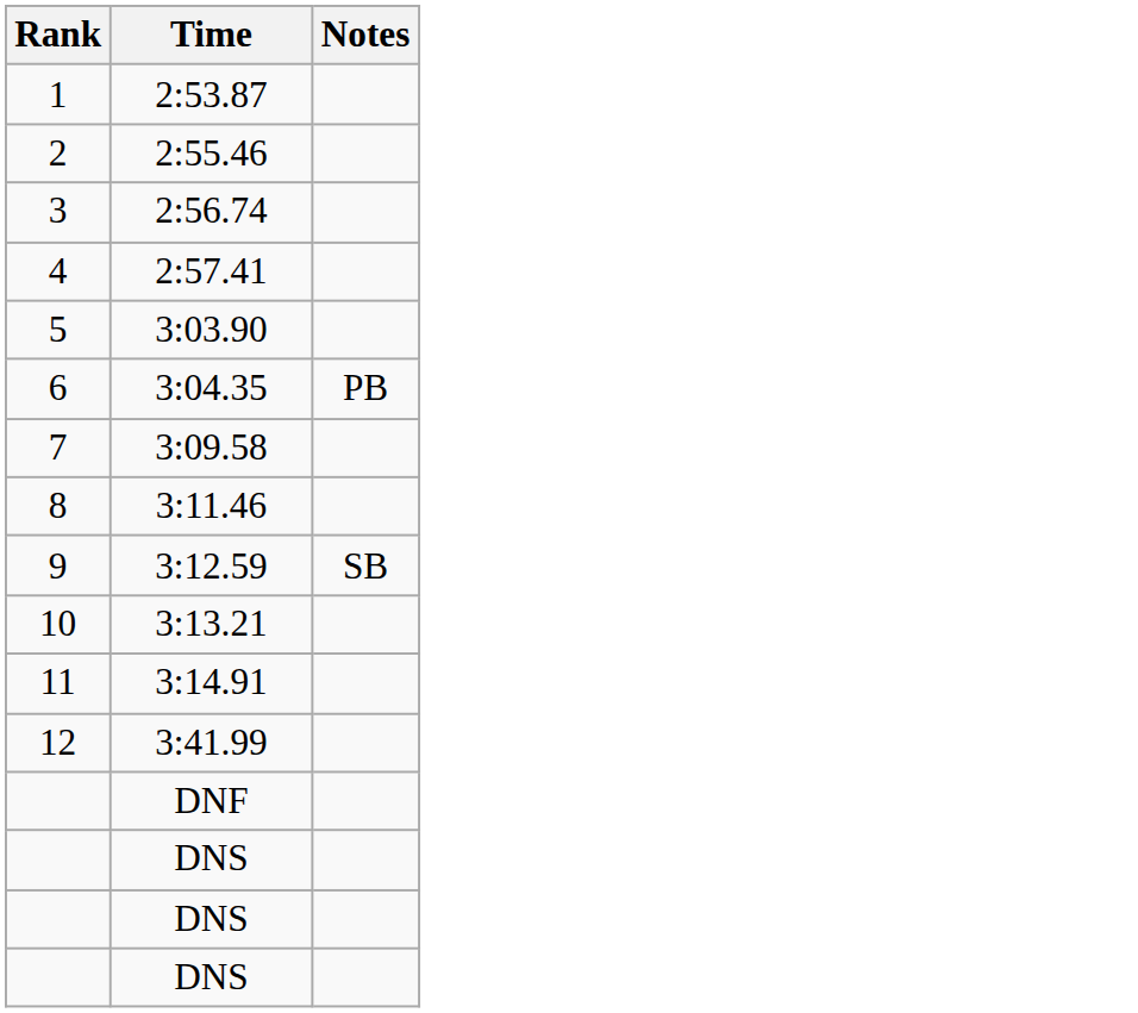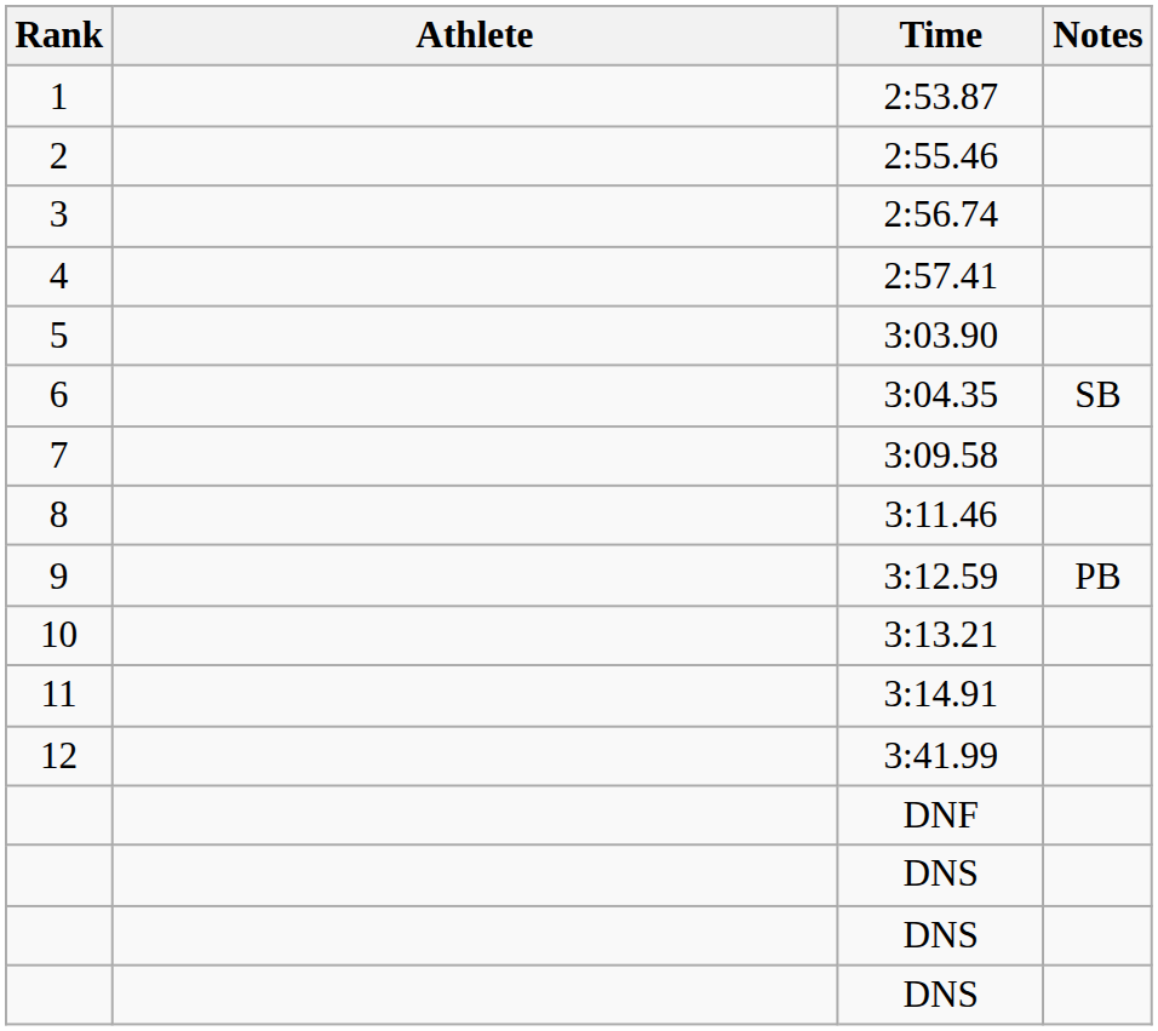+ column: Athlete
3:04.35 | Notes: PB -> SB
3:12.59 | Notes: SB -> PB
